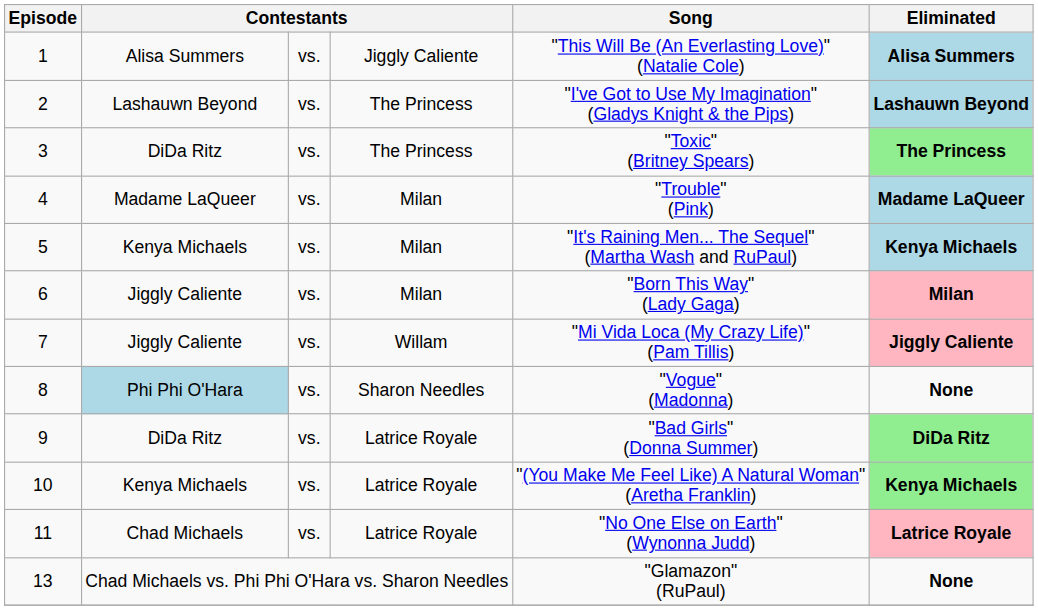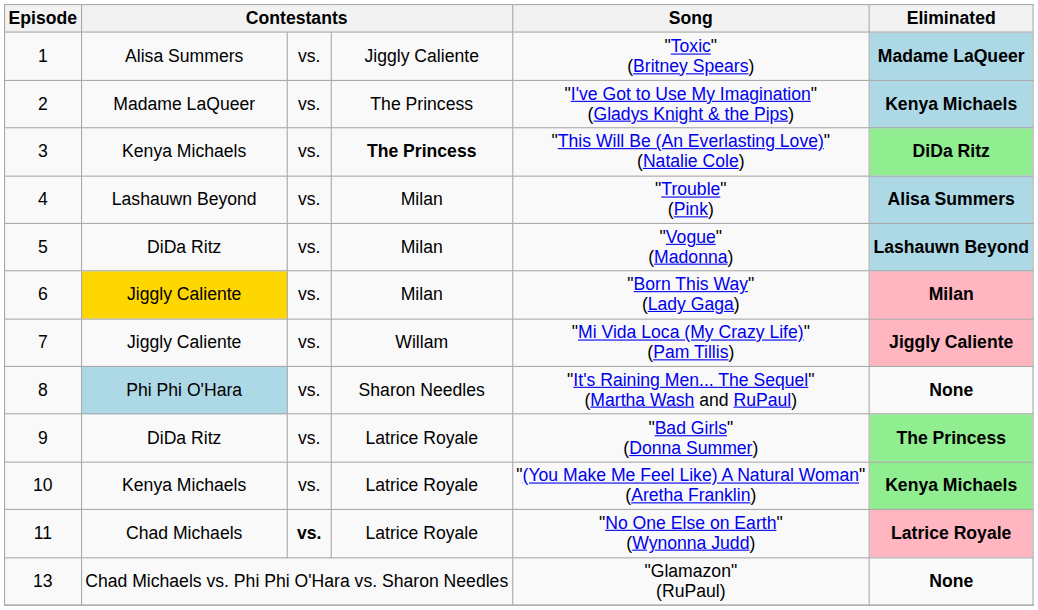1 | Song: "This Will Be (An Everlasting Love)" (Natalie Cole) -> "Toxic" (Britney Spears)
1 | Eliminated: Alisa Summers -> Madame LaQueer
2 | column 2: Lashauwn Beyond -> Madame LaQueer
2 | Eliminated: Lashauwn Beyond -> Kenya Michaels
3 | column 2: DiDa Ritz -> Kenya Michaels
3 | column 4: normal -> bold
3 | Song: "Toxic" (Britney Spears) -> "This Will Be (An Everlasting Love)" (Natalie Cole)
3 | Eliminated: The Princess -> DiDa Ritz
4 | column 2: Madame LaQueer -> Lashauwn Beyond
4 | Eliminated: Madame LaQueer -> Alisa Summers
5 | column 2: Kenya Michaels -> DiDa Ritz
5 | Song: "It's Raining Men... The Sequel" (Martha Wash and RuPaul) -> "Vogue" (Madonna)
5 | Eliminated: Kenya Michaels -> Lashauwn Beyond
6 | column 2: no background -> gold background
8 | Song: "Vogue" (Madonna) -> "It's Raining Men... The Sequel" (Martha Wash and RuPaul)
9 | Eliminated: DiDa Ritz -> The Princess
11 | column 3: normal -> bold
